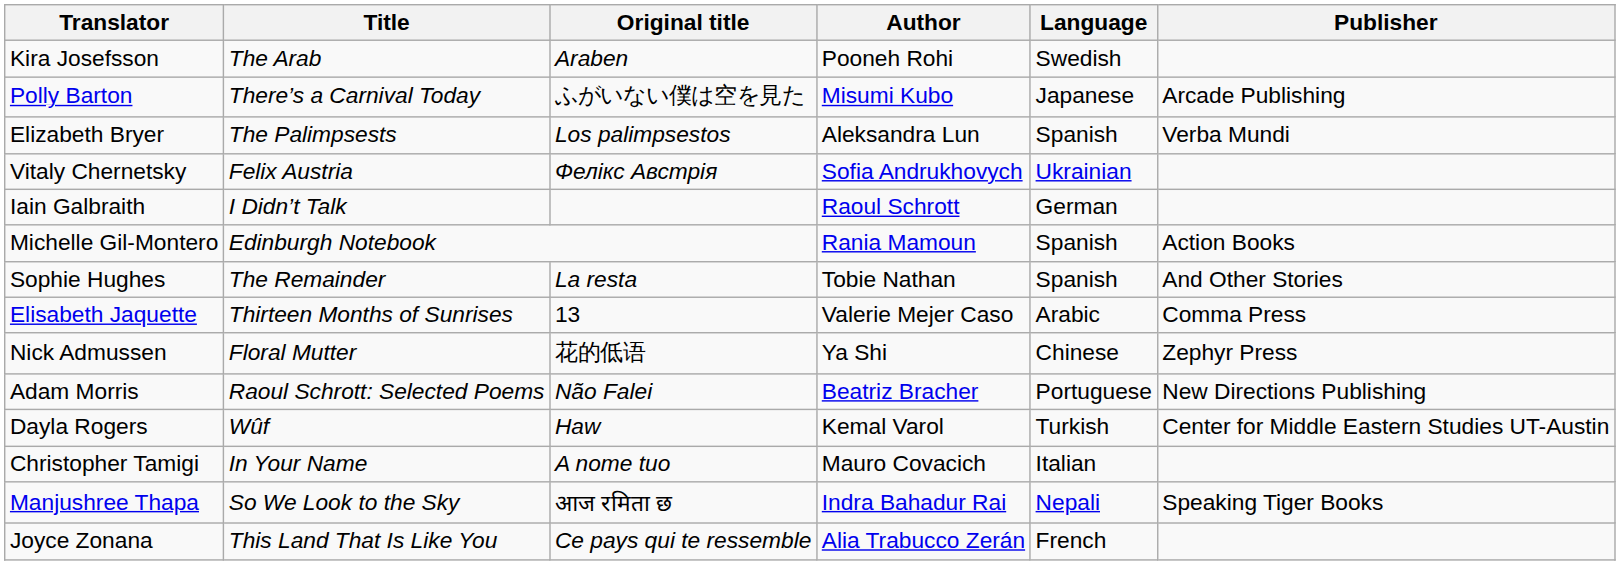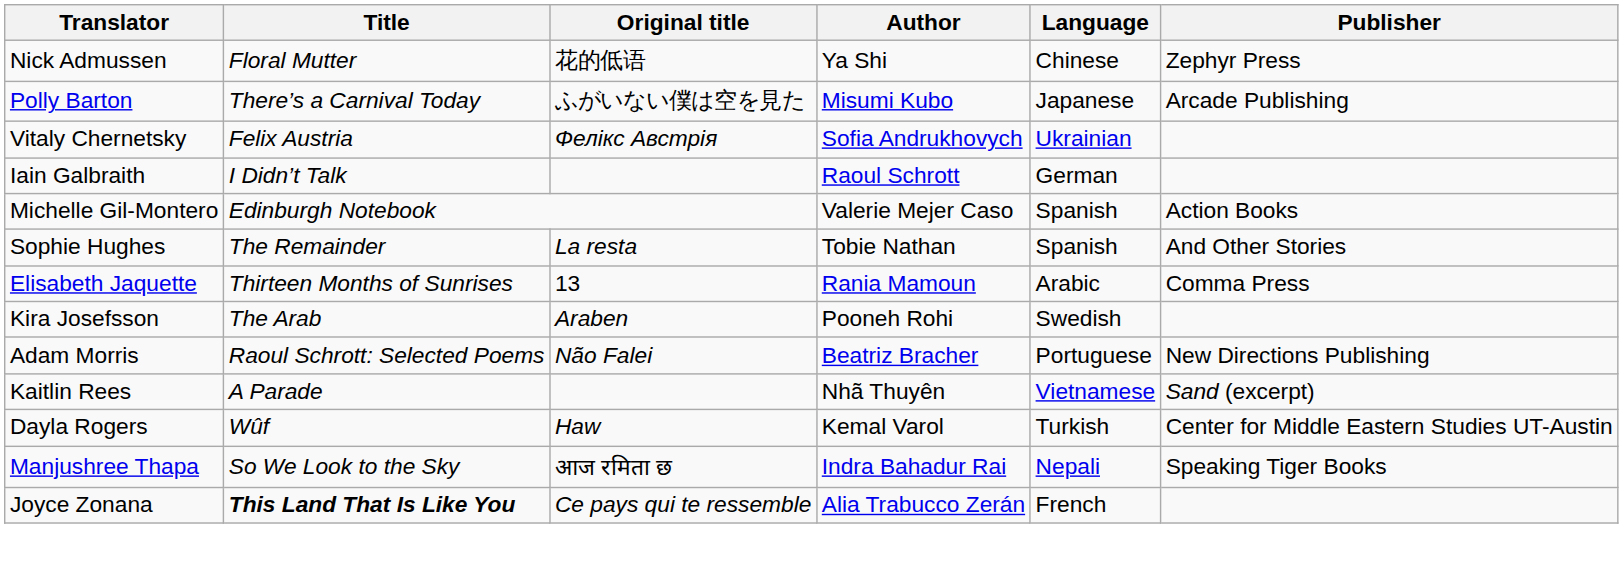rows swapped: Nick Admussen <-> Kira Josefsson
- row: Elizabeth Bryer | The Palimpsests | Los palimpsestos | Aleksandra Lun | Spanish | Verba Mundi
Michelle Gil-Montero | Author: Rania Mamoun -> Valerie Mejer Caso
Elisabeth Jaquette | Author: Valerie Mejer Caso -> Rania Mamoun
+ row: Kaitlin Rees | A Parade | Nhã Thuyên | Vietnamese | Sand (excerpt)
- row: Christopher Tamigi | In Your Name | A nome tuo | Mauro Covacich | Italian
Joyce Zonana | Title: normal -> bold
